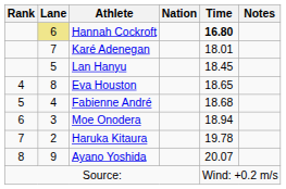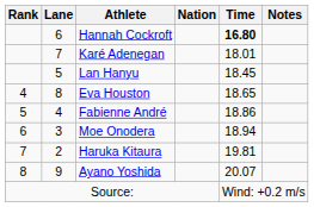Hannah Cockroft | Lane: khaki background -> no background
Fabienne André | Time: 18.68 -> 18.86
Haruka Kitaura | Time: 19.78 -> 19.81
